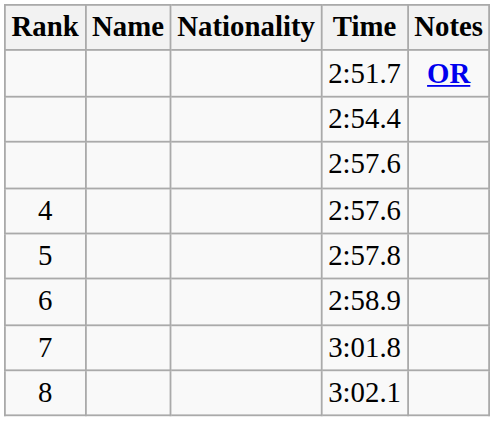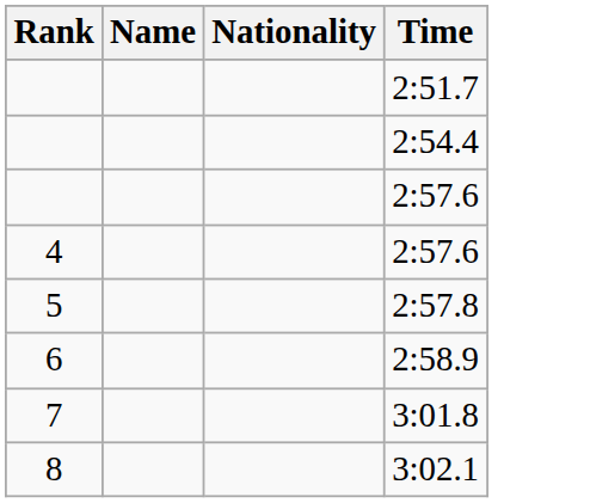- column: Notes | OR
